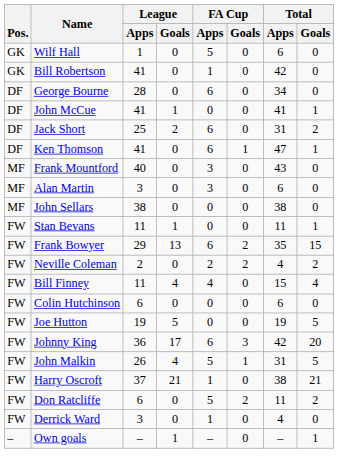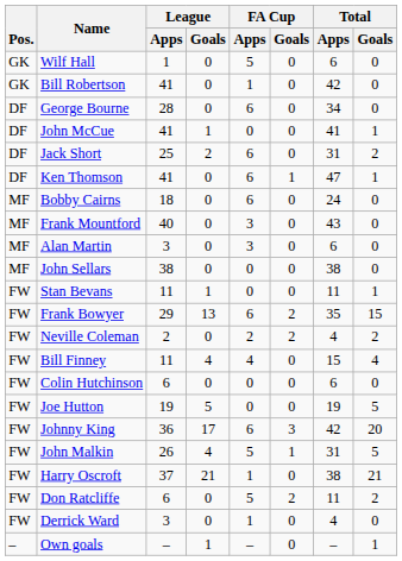+ row: MF | Bobby Cairns | 18 | 0 | 6 | 0 | 24 | 0
